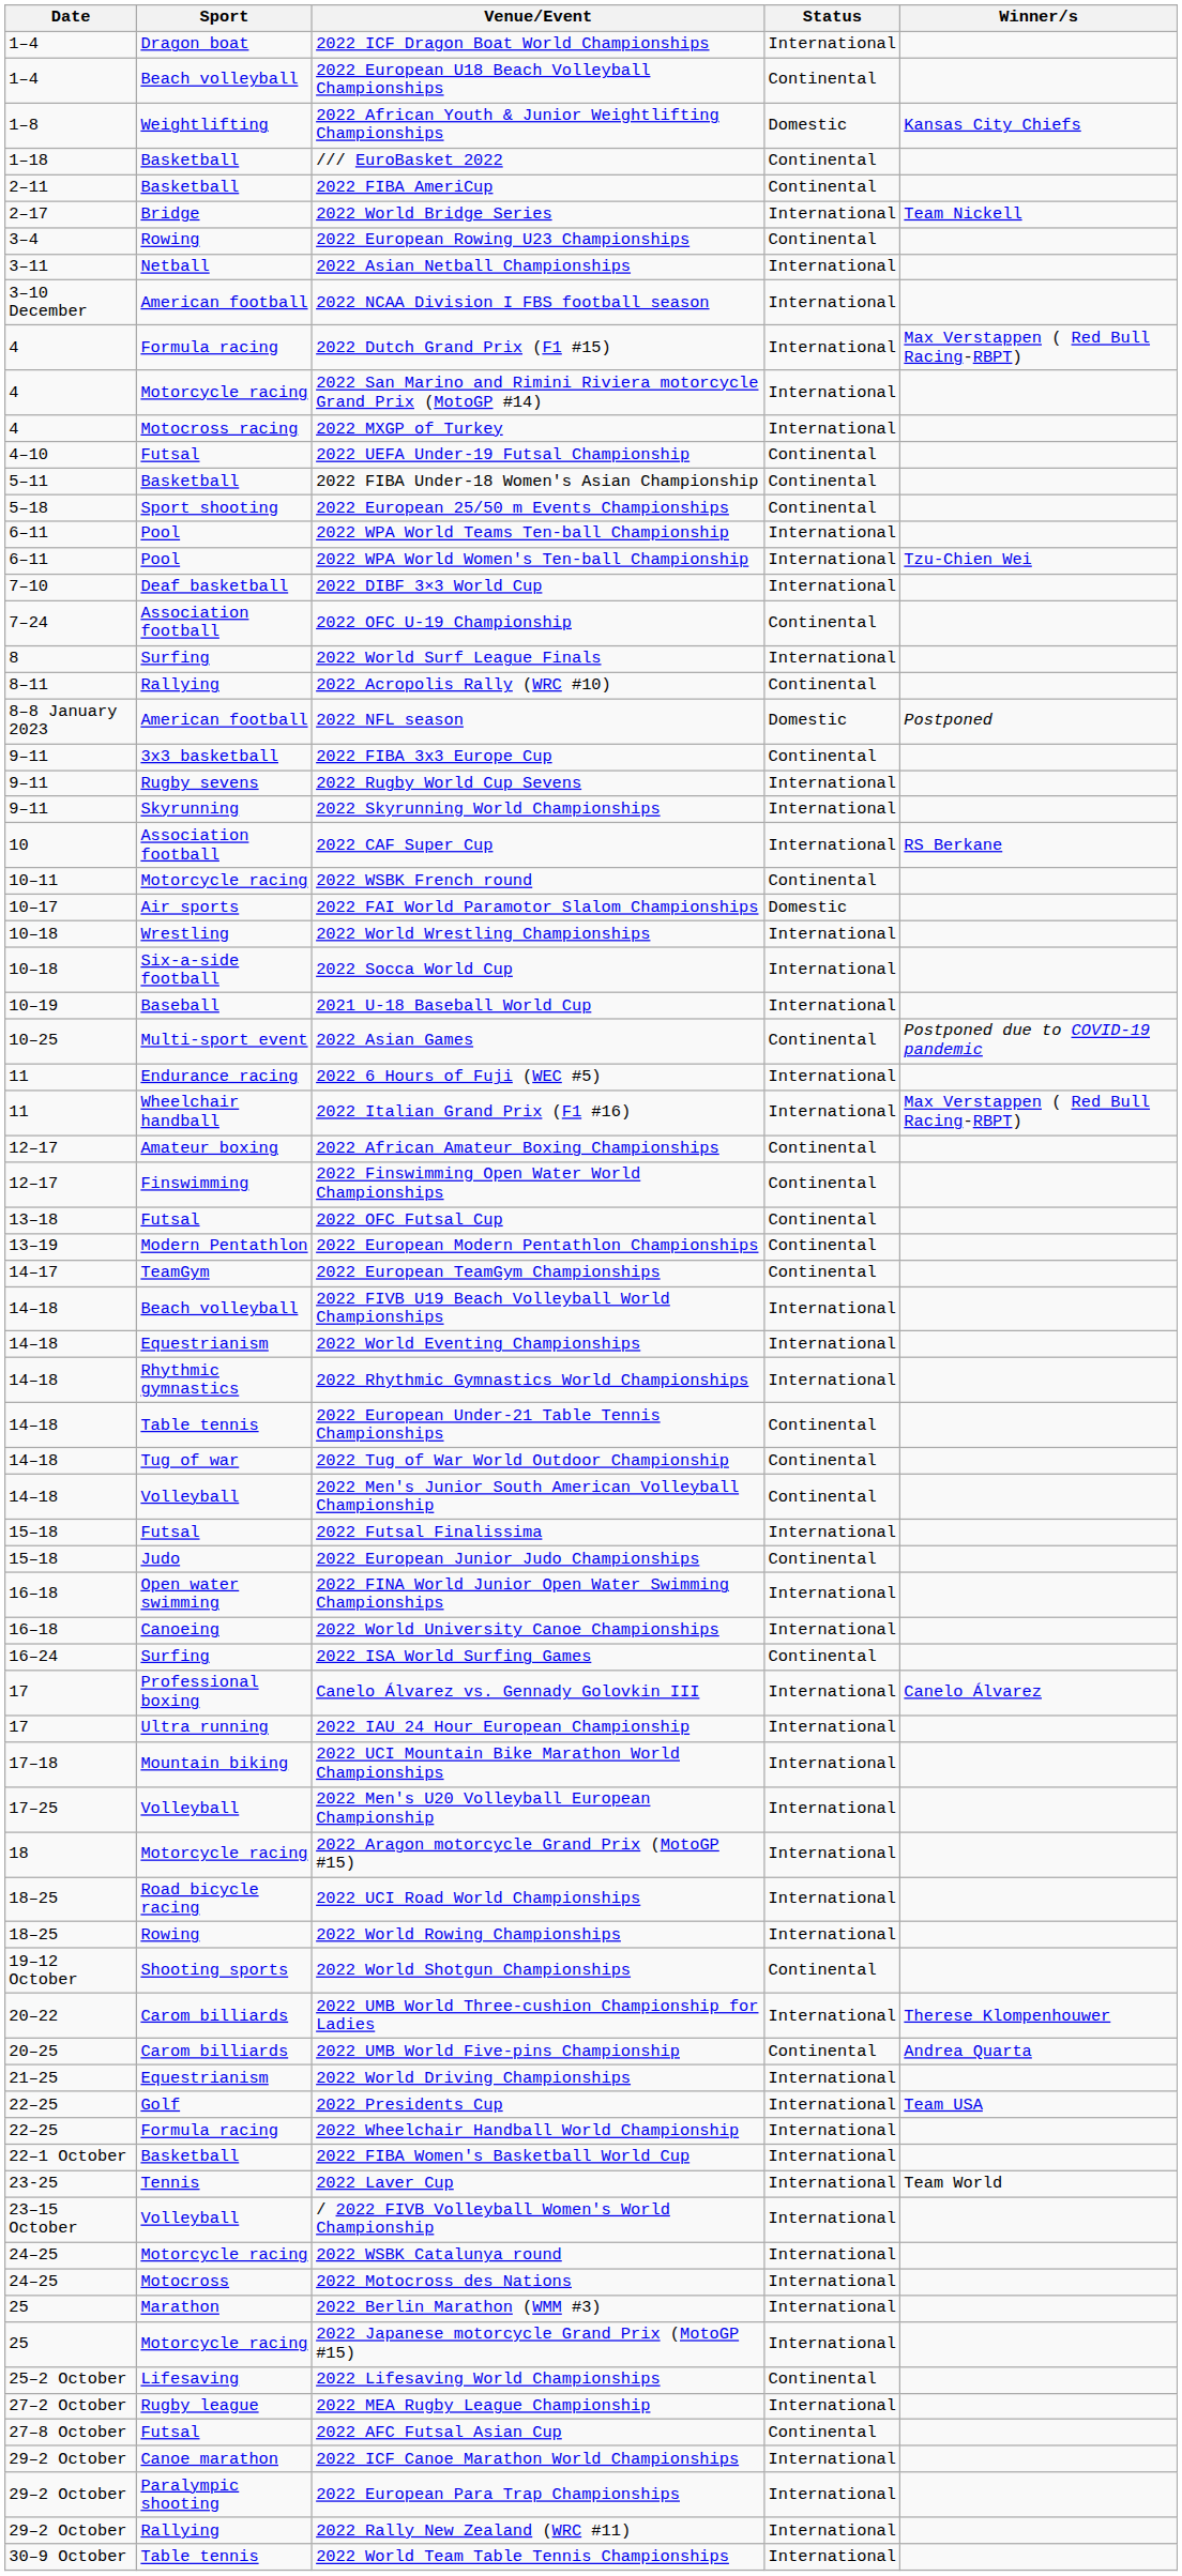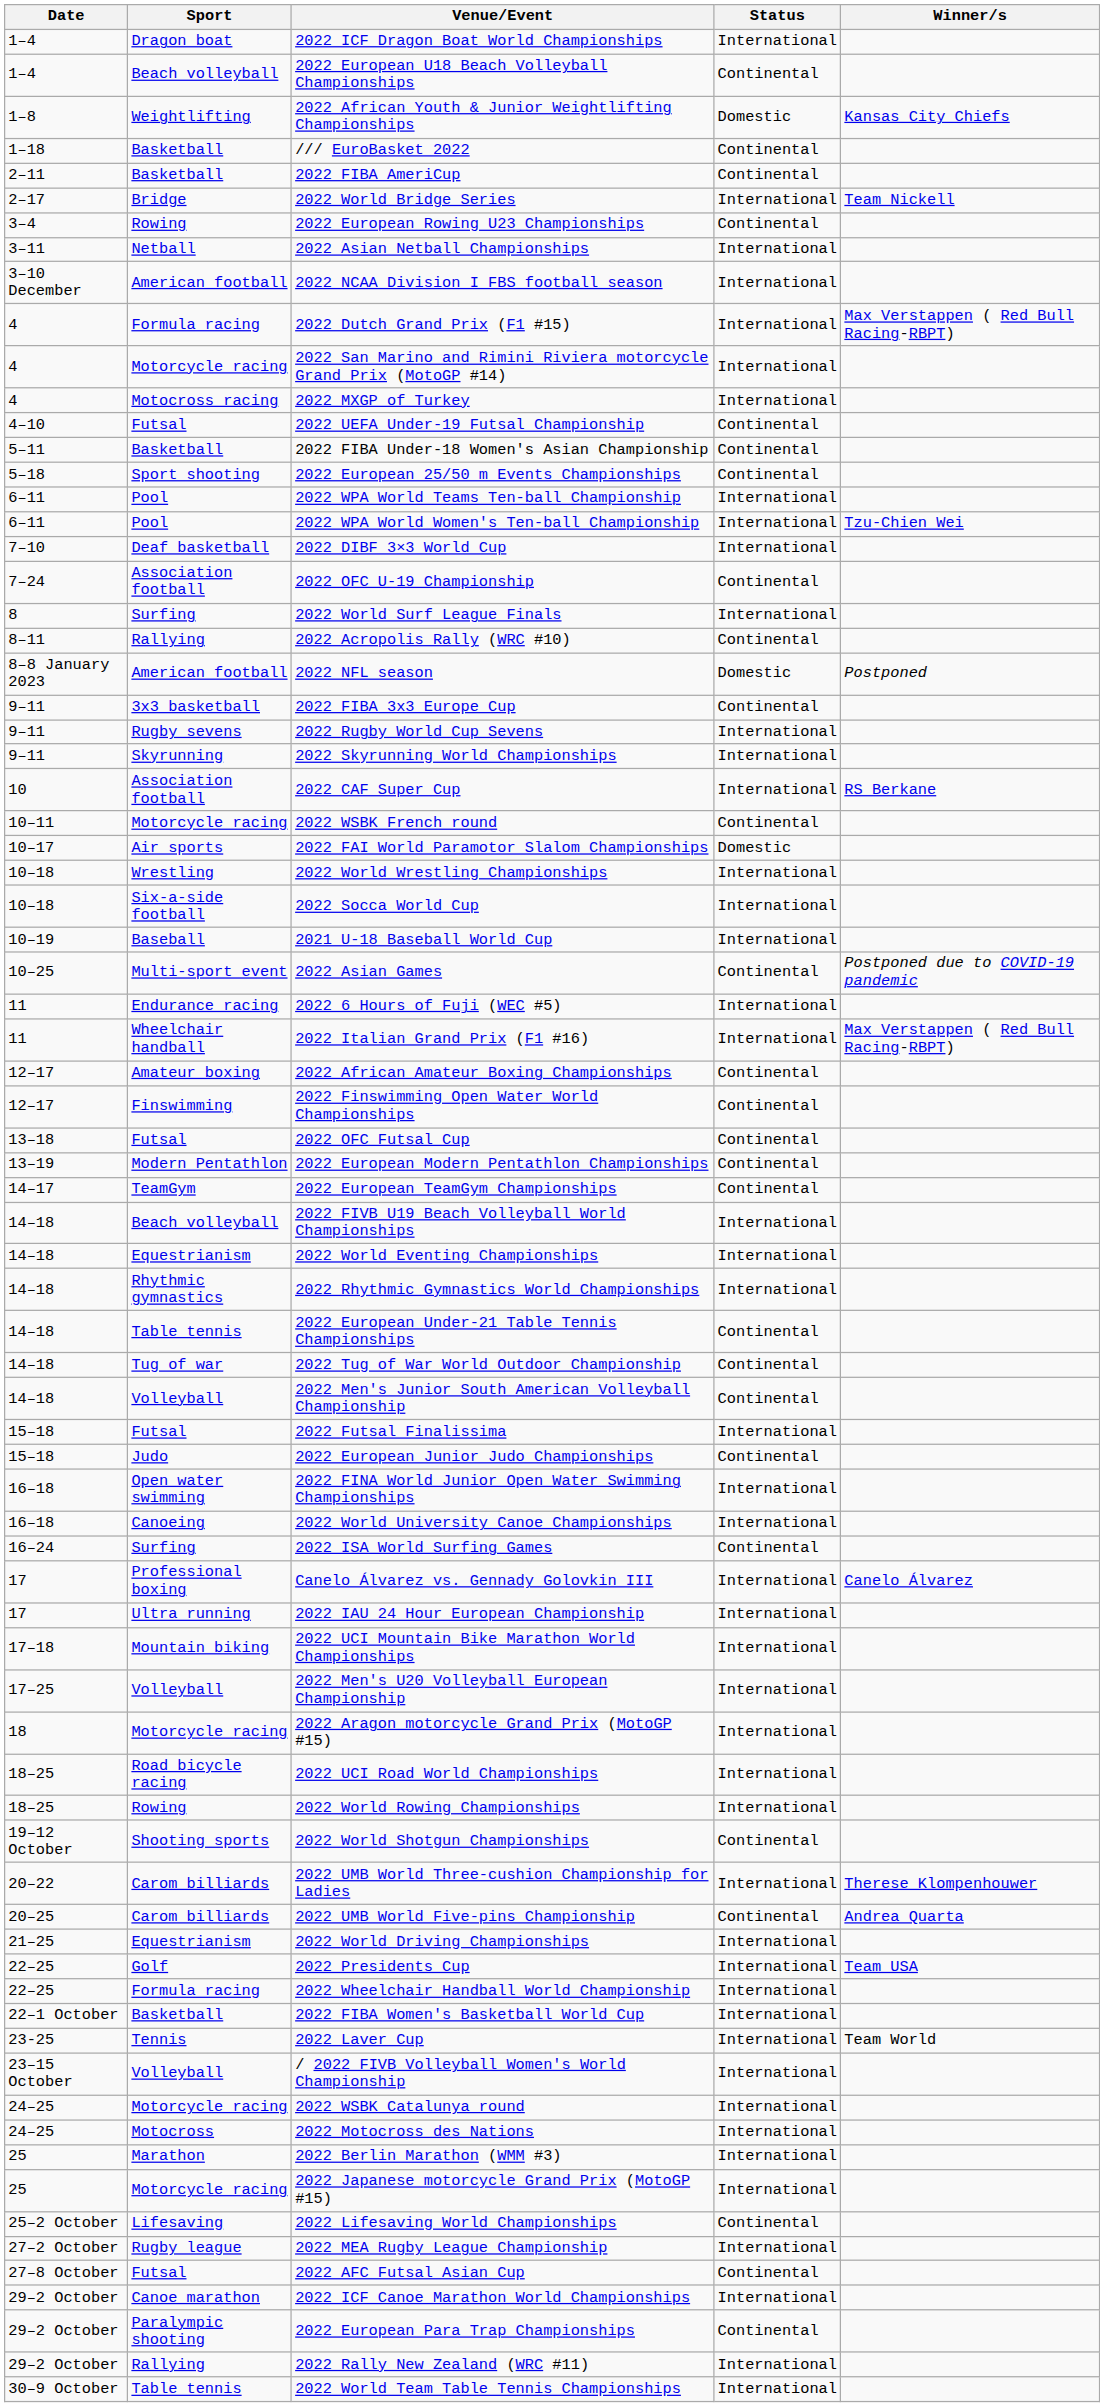2022 European Para Trap Championships | Status: International -> Continental
